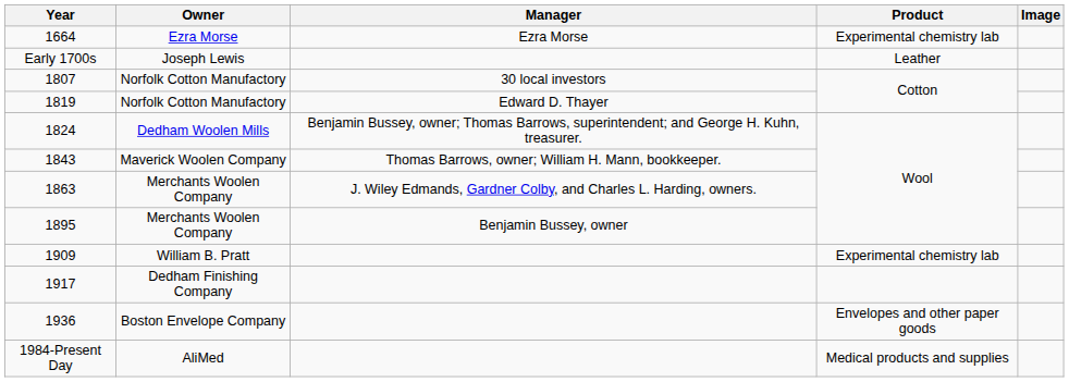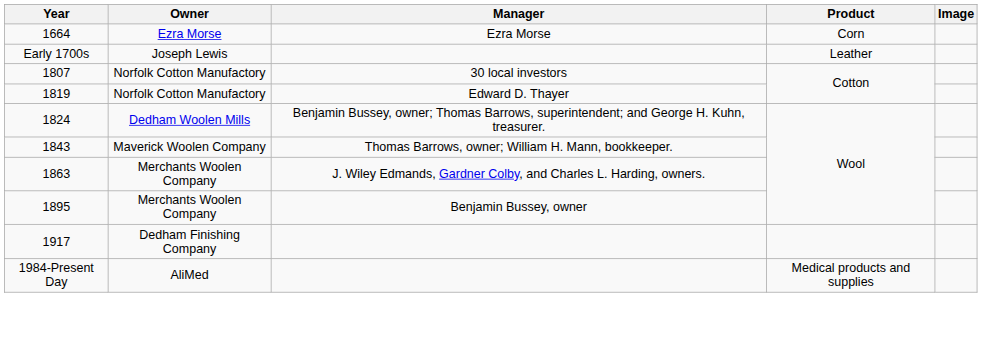1664 | Product: Experimental chemistry lab -> Corn
- row: 1909 | William B. Pratt | Experimental chemistry lab
- row: 1936 | Boston Envelope Company | Envelopes and other paper goods
